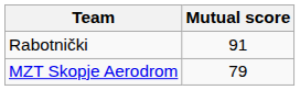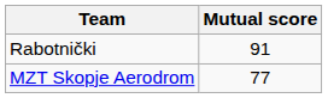MZT Skopje Aerodrom | Mutual score: 79 -> 77
